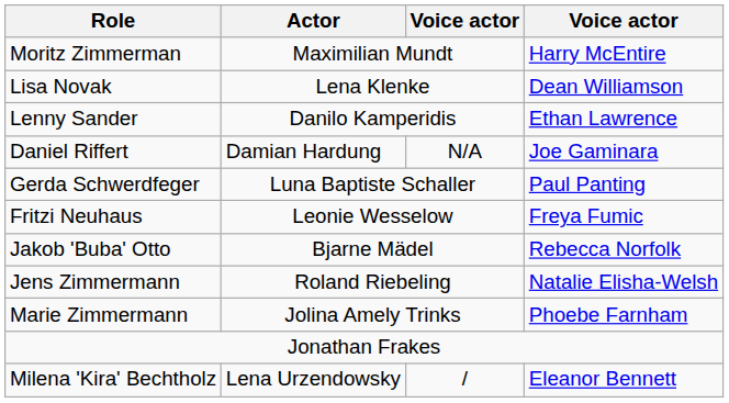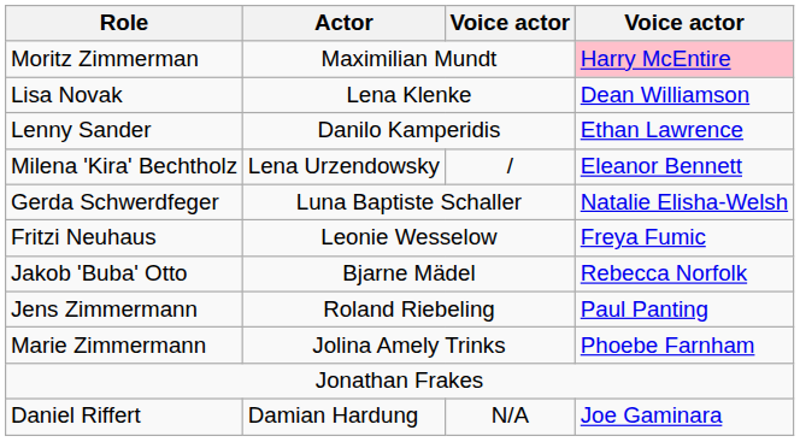Moritz Zimmerman | column 4: no background -> pink background
rows swapped: Daniel Riffert <-> Milena 'Kira' Bechtholz
Gerda Schwerdfeger | column 4: Paul Panting -> Natalie Elisha-Welsh
Jens Zimmermann | column 4: Natalie Elisha-Welsh -> Paul Panting
